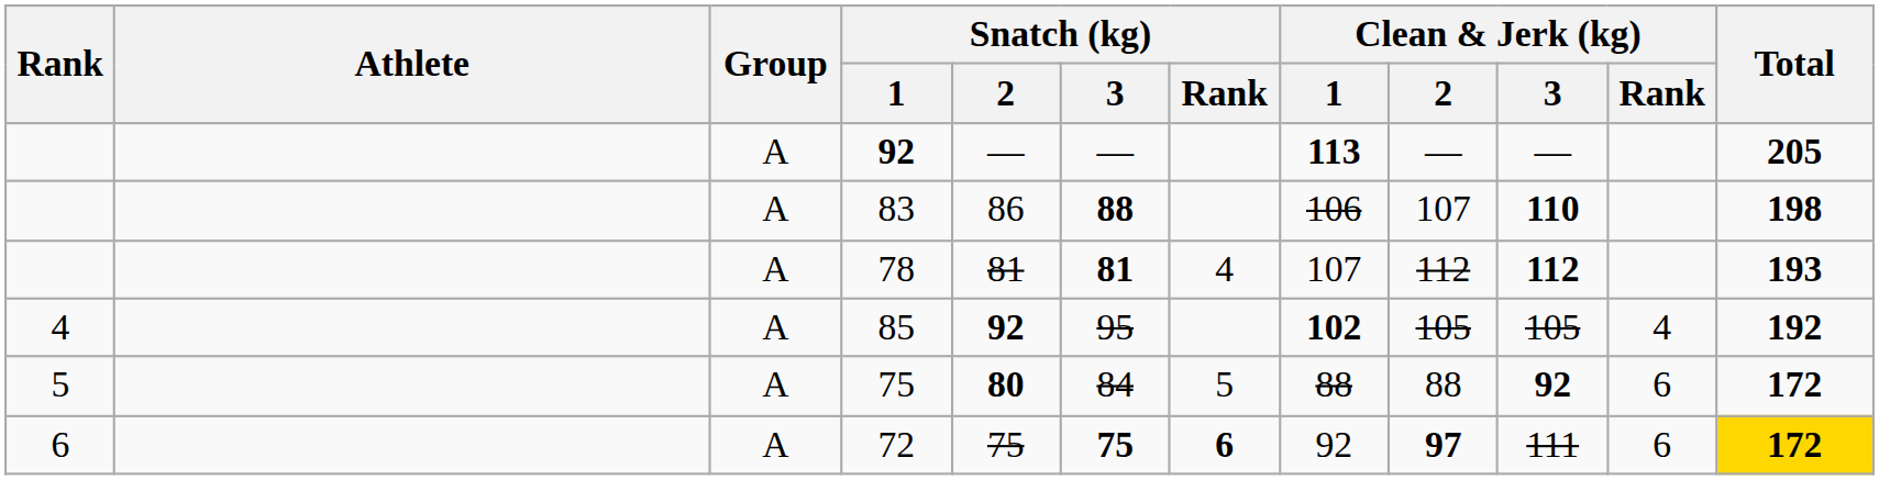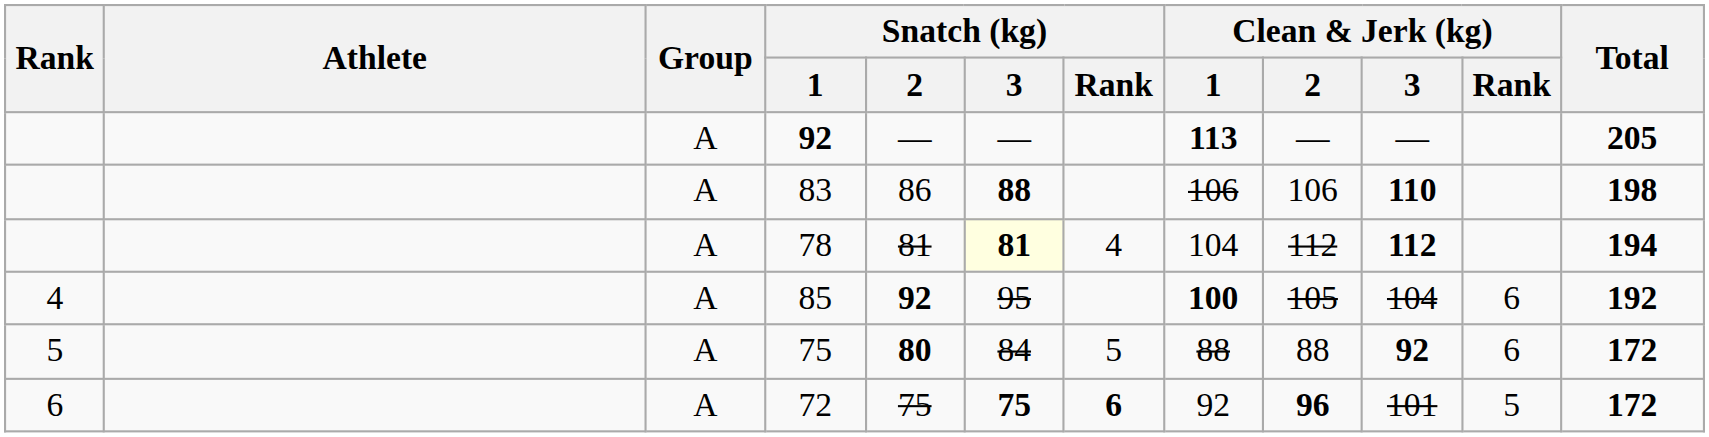83 | Clean & Jerk (kg) / 2: 107 -> 106
78 | Snatch (kg) / 3: no background -> lightyellow background
78 | Clean & Jerk (kg) / 1: 107 -> 104
78 | Total: 193 -> 194
85 | Clean & Jerk (kg) / 1: 102 -> 100
85 | Clean & Jerk (kg) / 3: 105 -> 104
85 | Clean & Jerk (kg) / Rank: 4 -> 6
72 | Clean & Jerk (kg) / 2: 97 -> 96
72 | Clean & Jerk (kg) / 3: 111 -> 101
72 | Clean & Jerk (kg) / Rank: 6 -> 5
72 | Total: gold background -> no background
